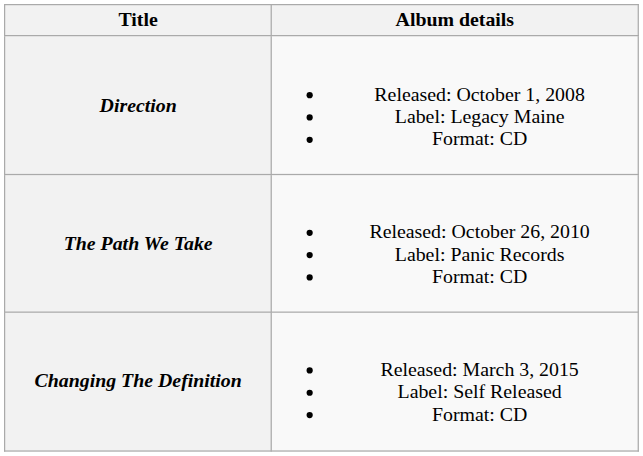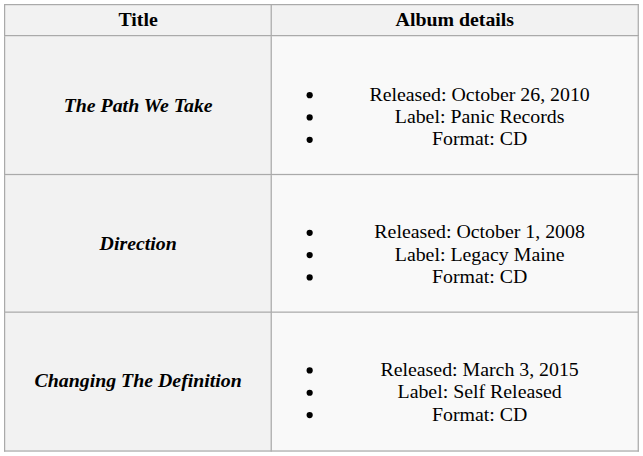rows swapped: Direction <-> The Path We Take
